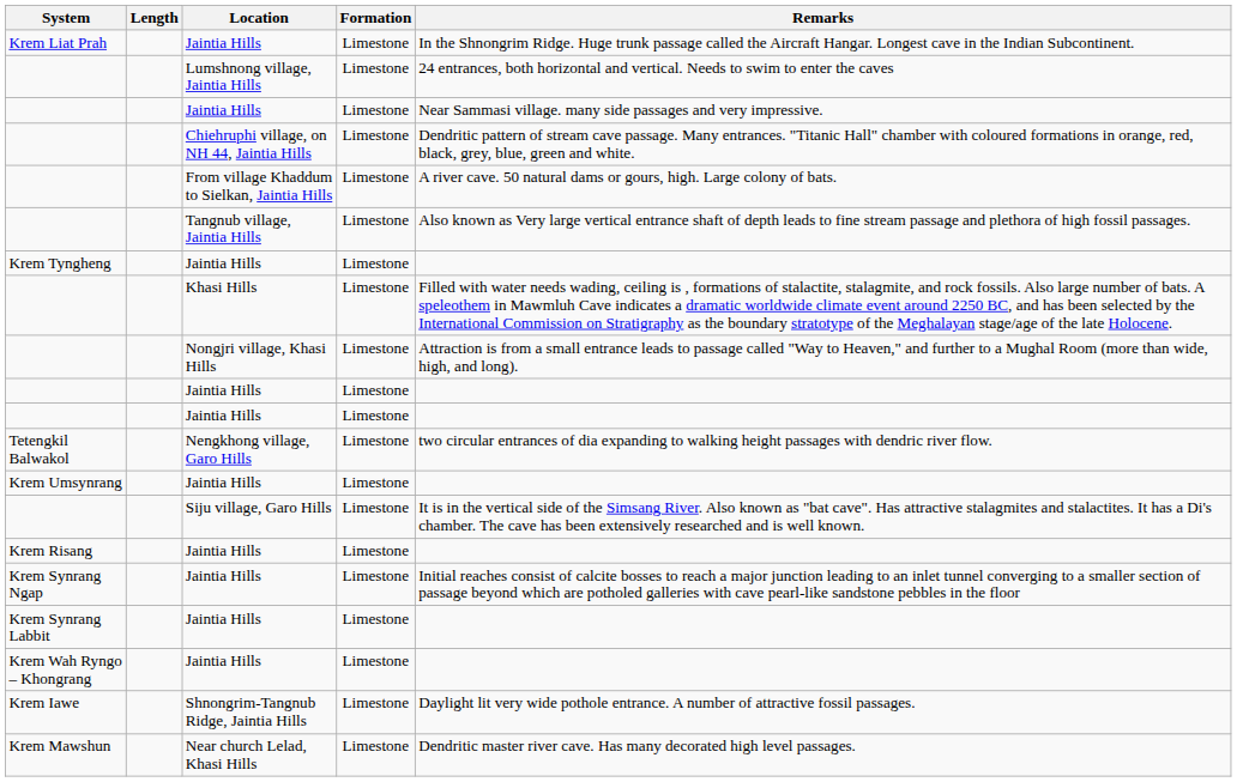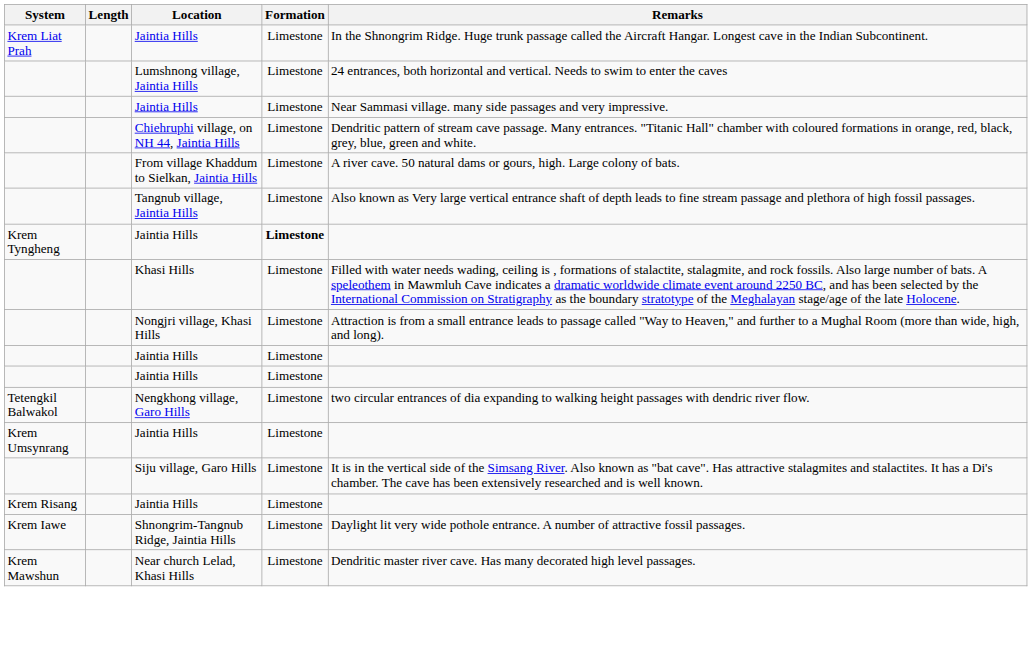Krem Tyngheng | Formation: normal -> bold
- row: Krem Synrang Ngap | Jaintia Hills | Limestone | Initial reaches consist of calcite bosses to reach a major junction leading to an inlet tunnel converging to a smaller section of passage beyond which are potholed galleries with cave pearl-like sandstone pebbles in the floor
- row: Krem Synrang Labbit | Jaintia Hills | Limestone
- row: Krem Wah Ryngo – Khongrang | Jaintia Hills | Limestone
